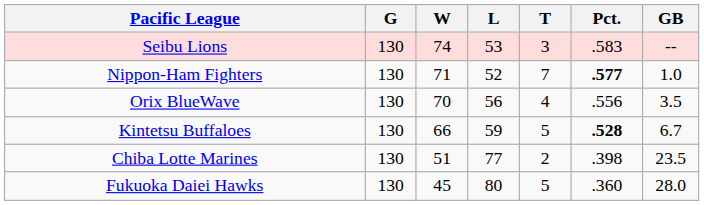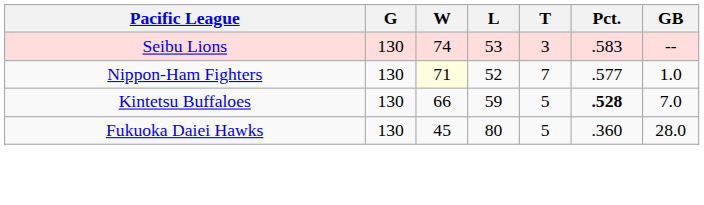Nippon-Ham Fighters | W: no background -> lightyellow background
Nippon-Ham Fighters | Pct.: bold -> normal
- row: Orix BlueWave | 130 | 70 | 56 | 4 | .556 | 3.5
Kintetsu Buffaloes | GB: 6.7 -> 7.0
- row: Chiba Lotte Marines | 130 | 51 | 77 | 2 | .398 | 23.5
